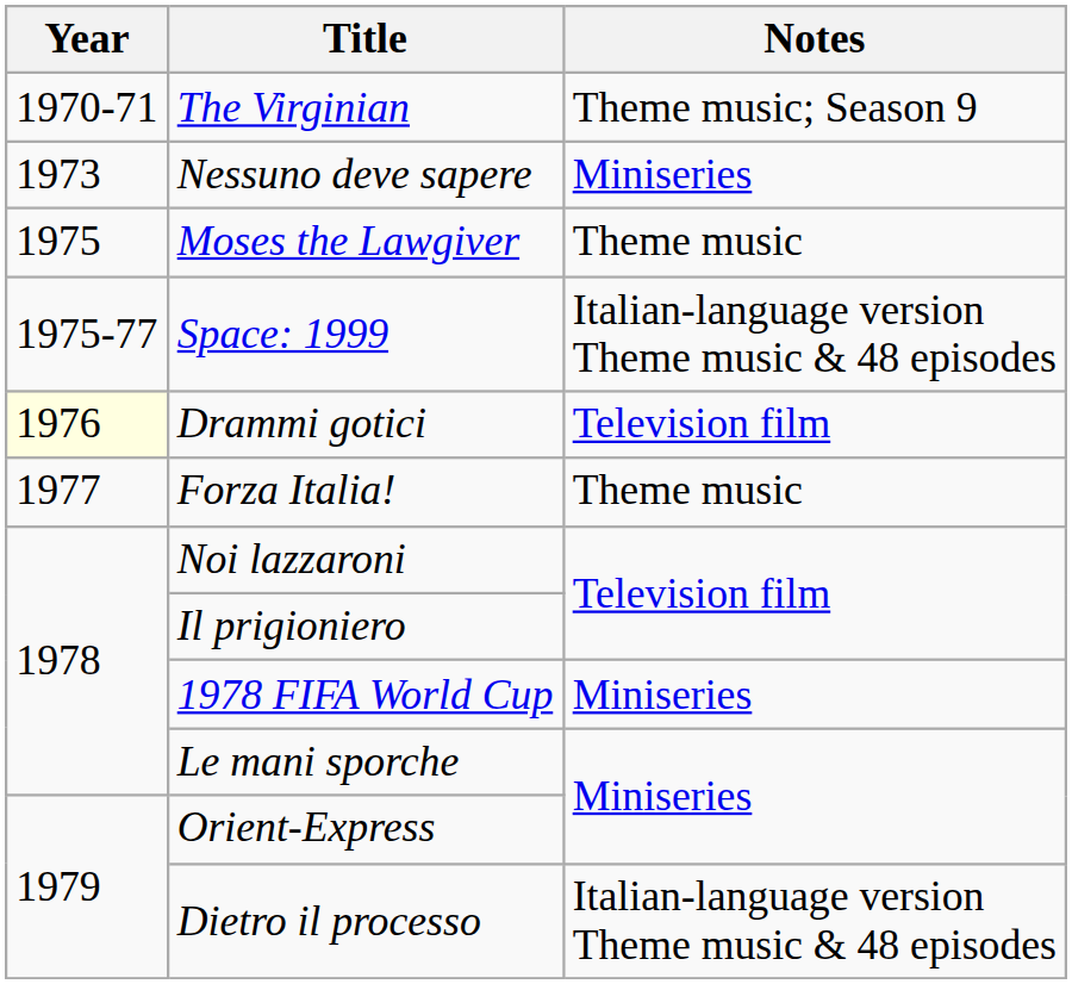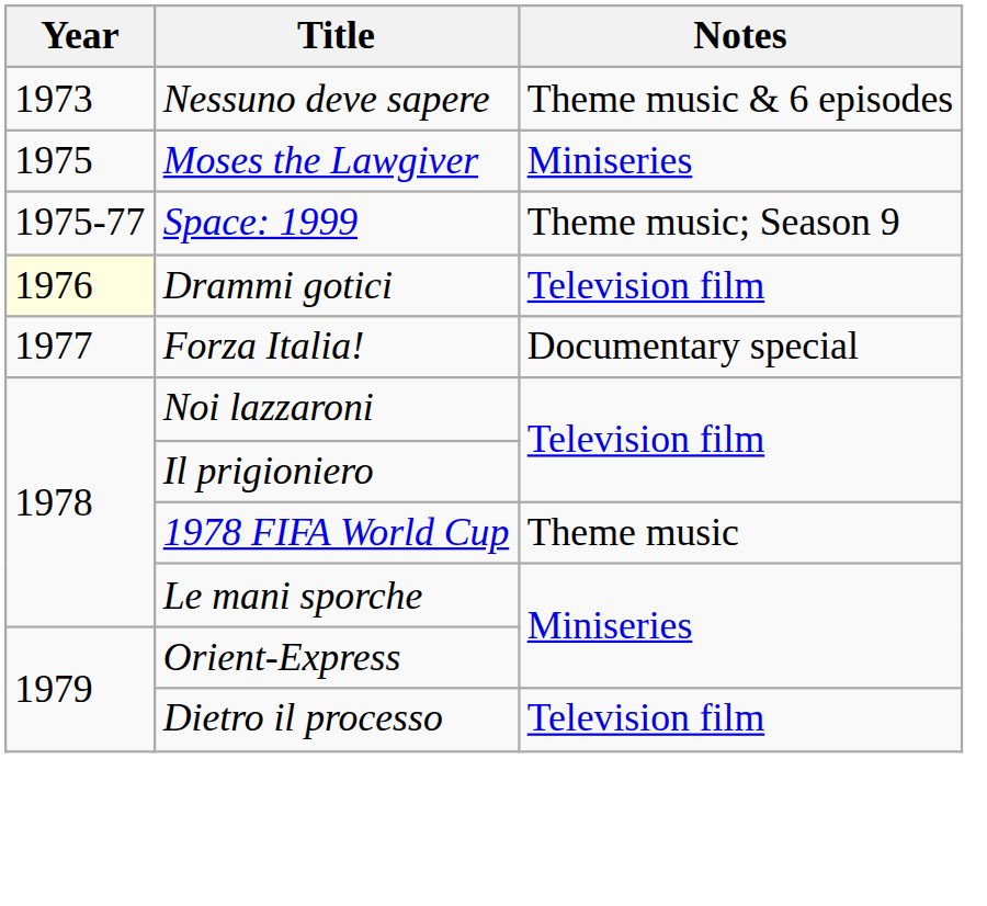- row: 1970-71 | The Virginian | Theme music; Season 9
Nessuno deve sapere | Notes: Miniseries -> Theme music & 6 episodes
Moses the Lawgiver | Notes: Theme music -> Miniseries
Space: 1999 | Notes: Italian-language version Theme music & 48 episodes -> Theme music; Season 9
Forza Italia! | Notes: Theme music -> Documentary special
1978 FIFA World Cup | Notes: Miniseries -> Theme music
Dietro il processo | Notes: Italian-language version Theme music & 48 episodes -> Television film
